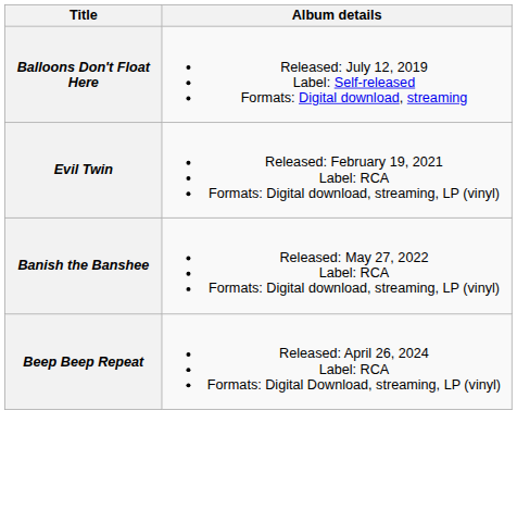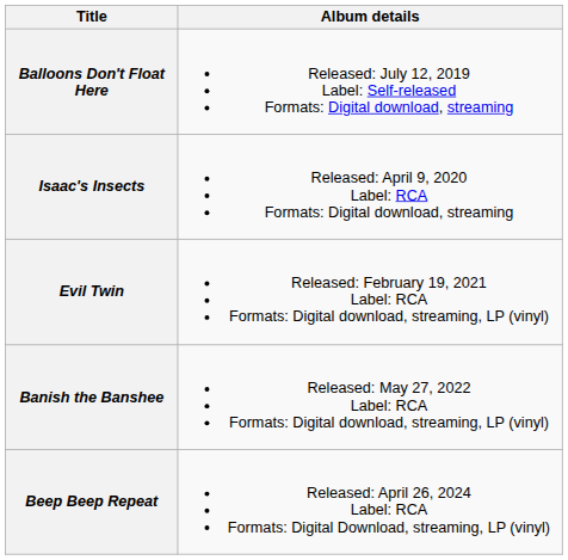+ row: Isaac's Insects | Released: April 9, 2020 Label: RCA Formats: Digital download, streaming
